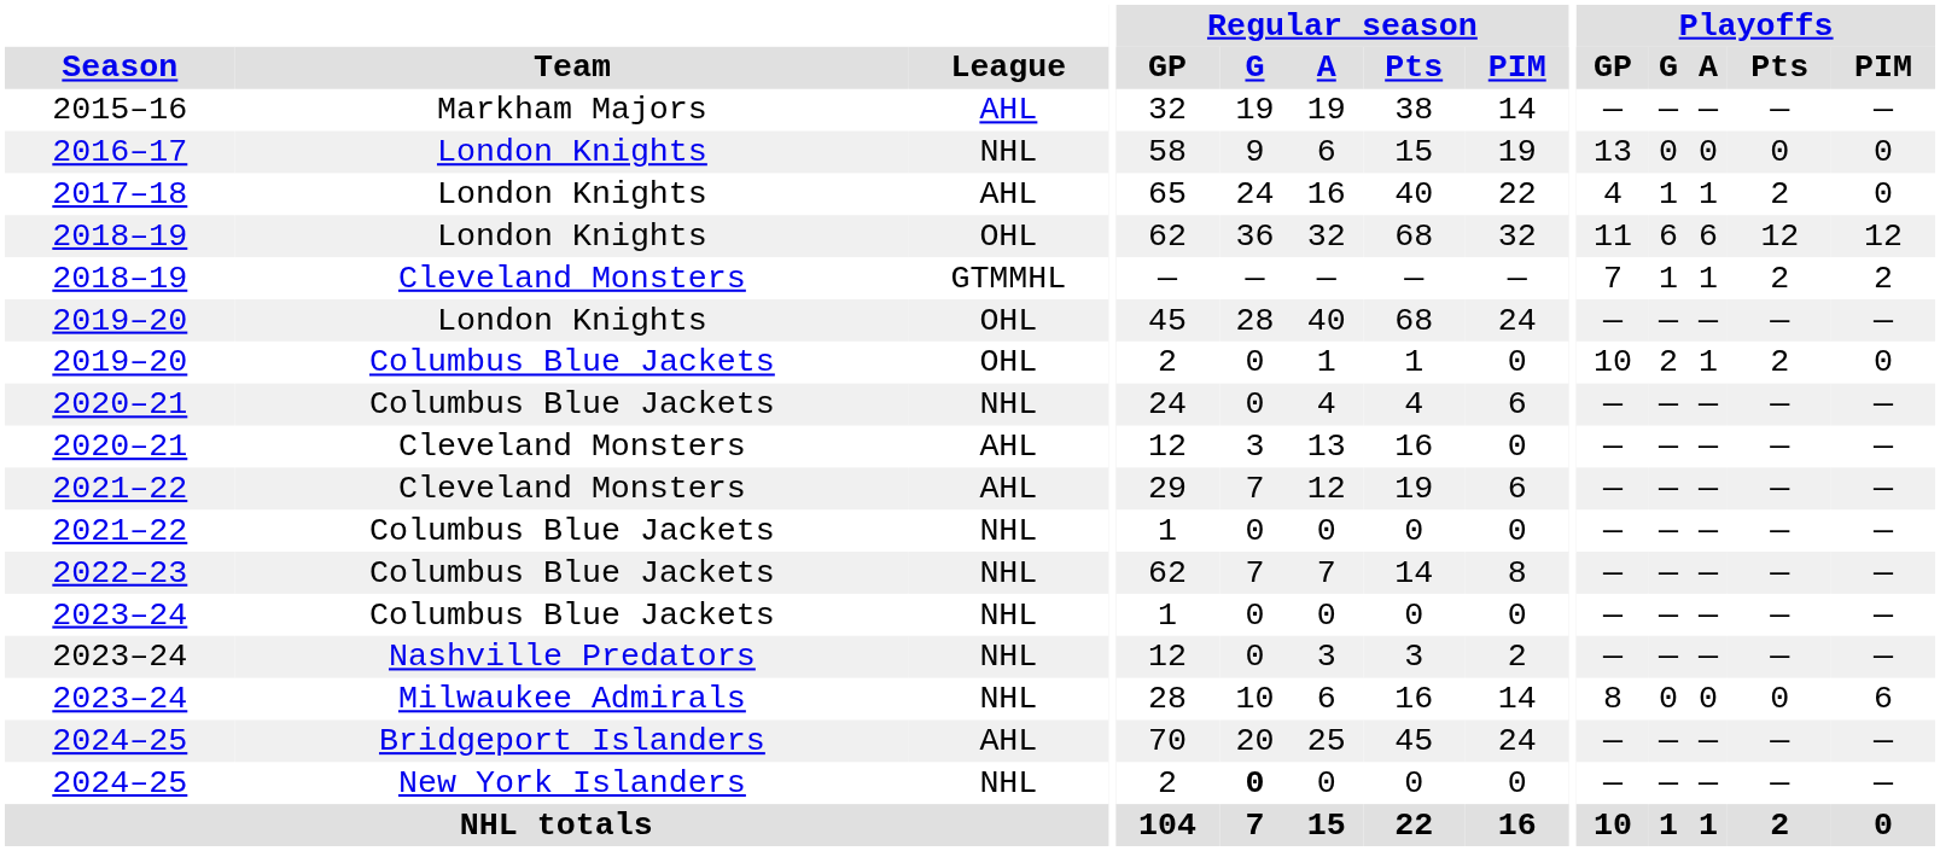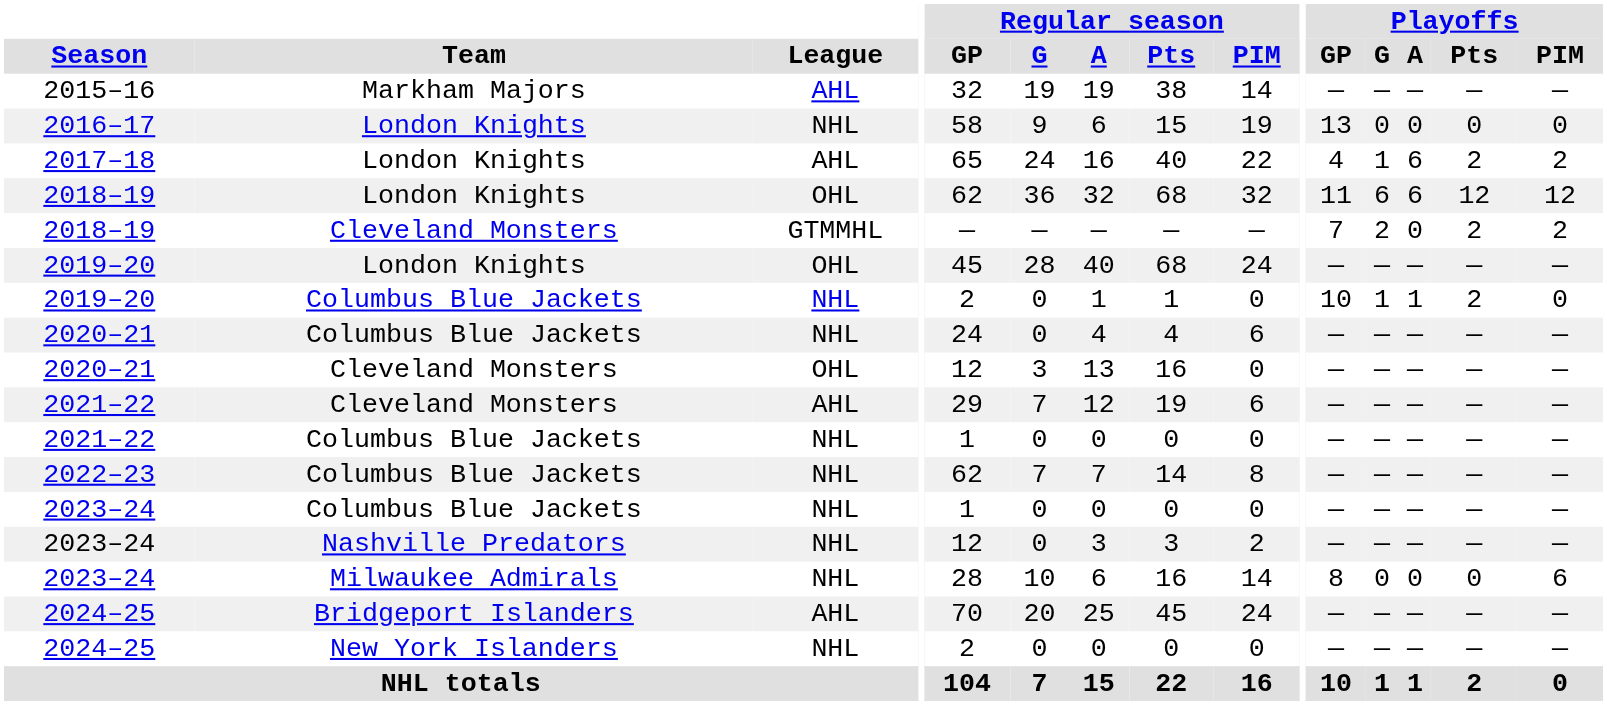2017–18 | Playoffs / A: 1 -> 6
2017–18 | Playoffs / PIM: 0 -> 2
2018–19 / Cleveland Monsters | Playoffs / G: 1 -> 2
2018–19 / Cleveland Monsters | Playoffs / A: 1 -> 0
2019–20 / Columbus Blue Jackets | League: OHL -> NHL
2019–20 / Columbus Blue Jackets | Playoffs / G: 2 -> 1
2020–21 / Cleveland Monsters | League: AHL -> OHL
2024–25 / New York Islanders | Regular season / G: bold -> normal
